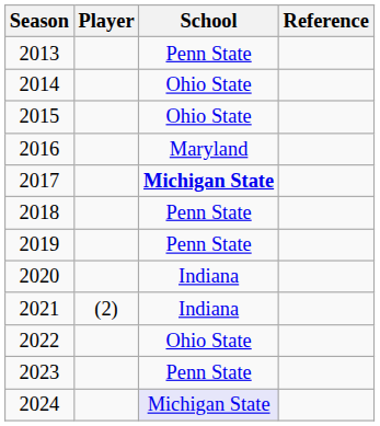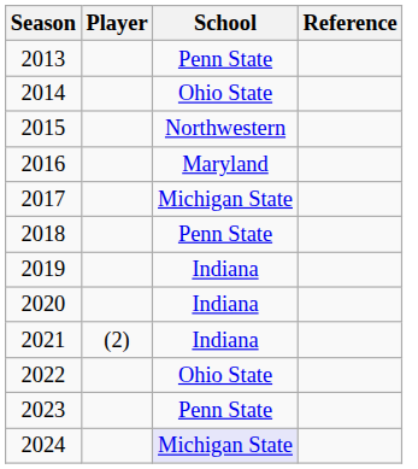2015 | School: Ohio State -> Northwestern
2017 | School: bold -> normal
2019 | School: Penn State -> Indiana
